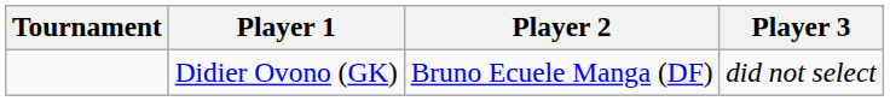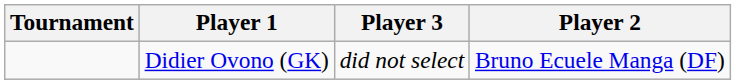columns swapped: Player 2 <-> Player 3
